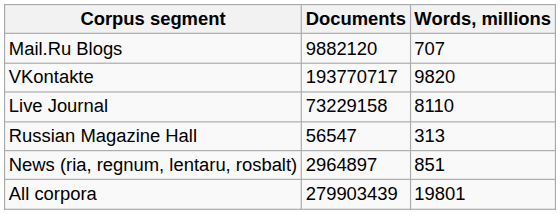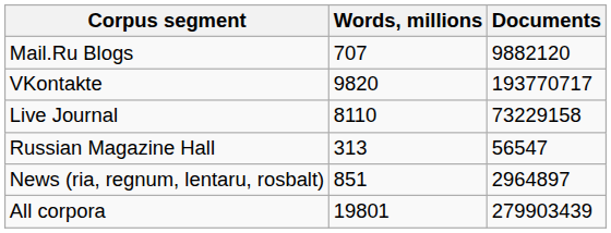columns swapped: Words, millions <-> Documents
